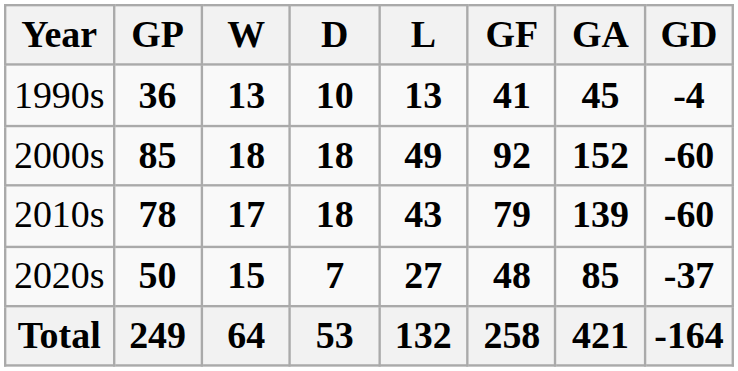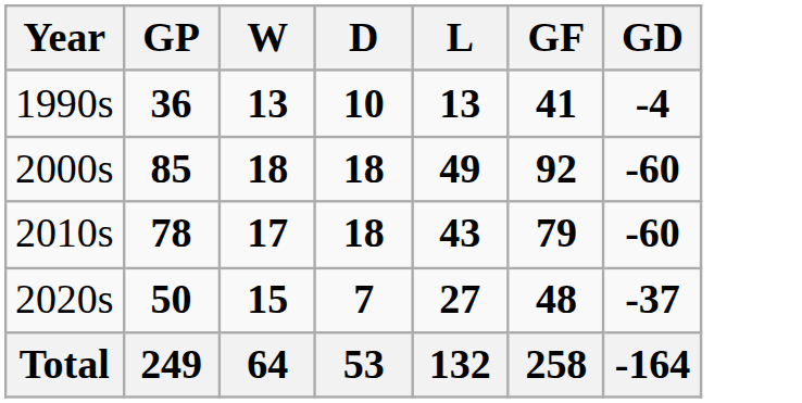- column: GA | 45 | 152 | 139 | 85 | 421
